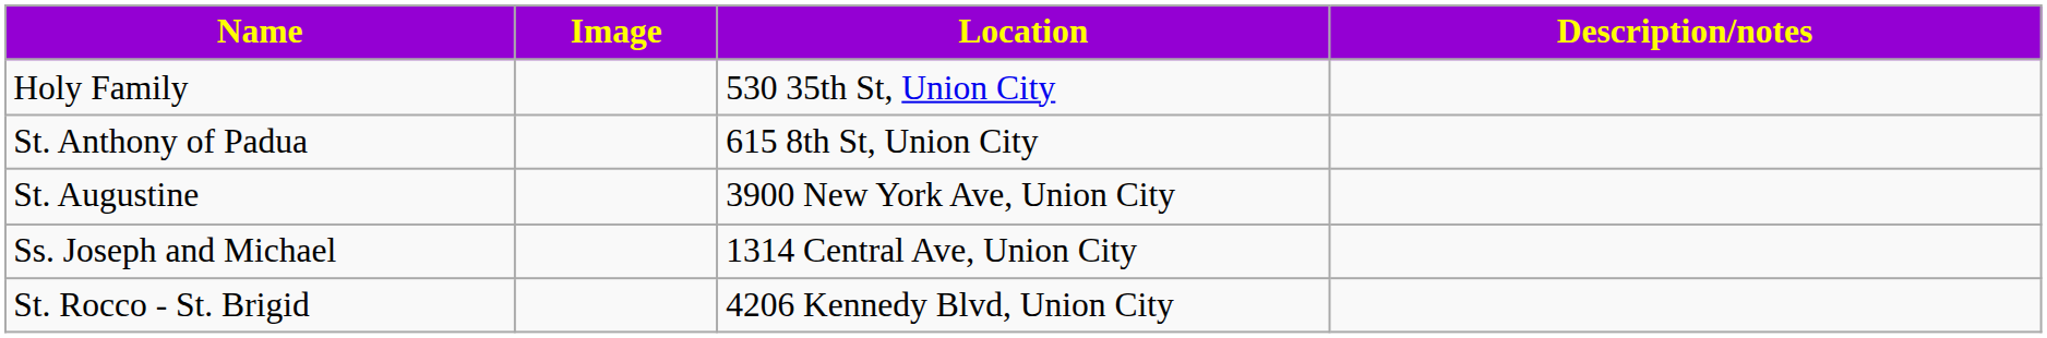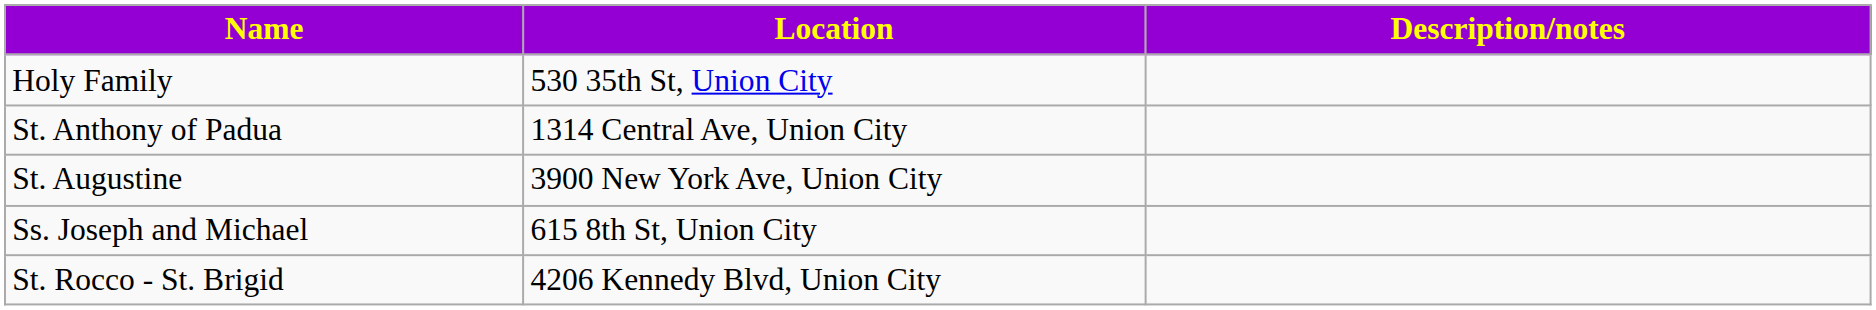- column: Image
St. Anthony of Padua | Location: 615 8th St, Union City -> 1314 Central Ave, Union City
Ss. Joseph and Michael | Location: 1314 Central Ave, Union City -> 615 8th St, Union City
